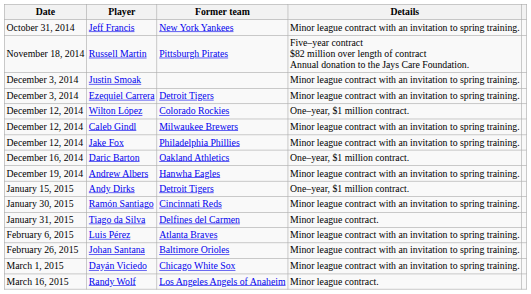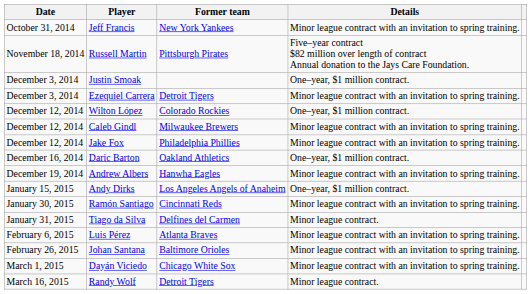Justin Smoak | Details: Minor league contract with an invitation to spring training. -> One–year, $1 million contract.
Andy Dirks | Former team: Detroit Tigers -> Los Angeles Angels of Anaheim
Randy Wolf | Former team: Los Angeles Angels of Anaheim -> Detroit Tigers
